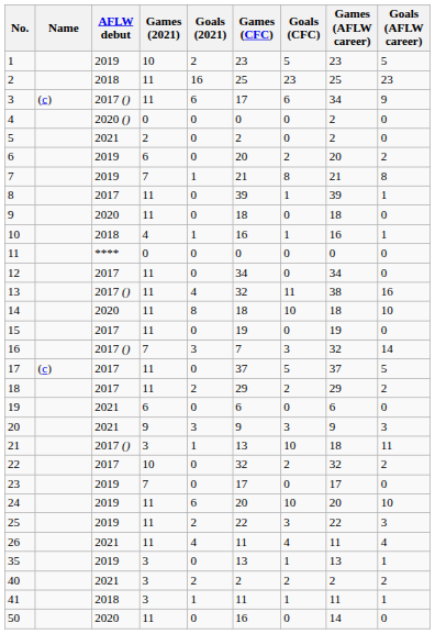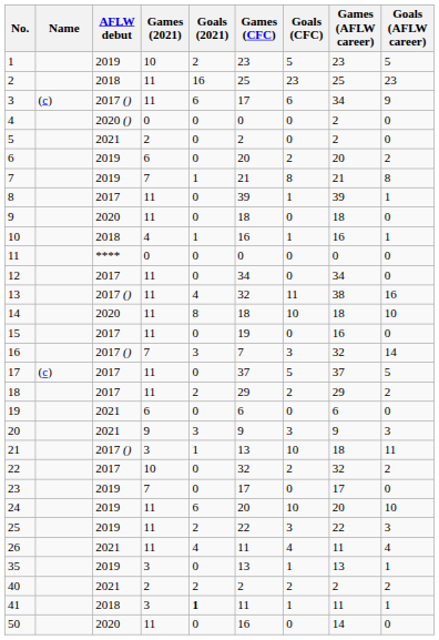15 | Games (AFLW career): 19 -> 16
40 | Games (2021): 3 -> 2
41 | Goals (2021): normal -> bold
